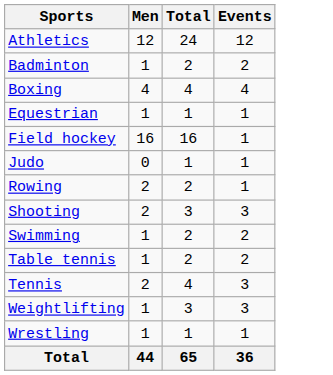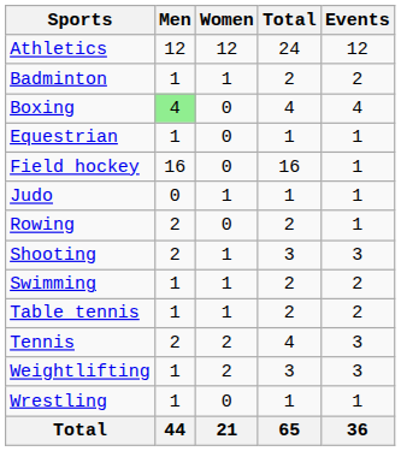+ column: Women | 12 | 1 | 0 | 0 | 0 | 1 | 0 | 1 | 1 | 1 | 2 | 2 | 0 | 21
Boxing | Men: no background -> lightgreen background
